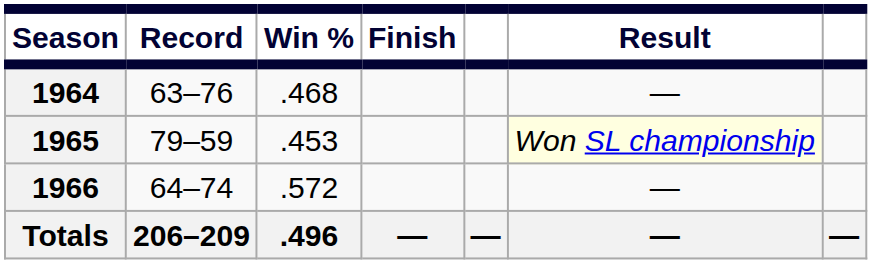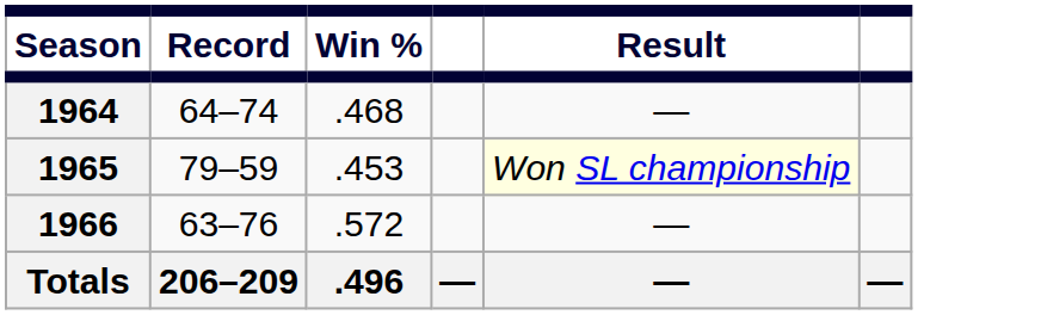- column: Finish | —
1964 | Record: 63–76 -> 64–74
1966 | Record: 64–74 -> 63–76
